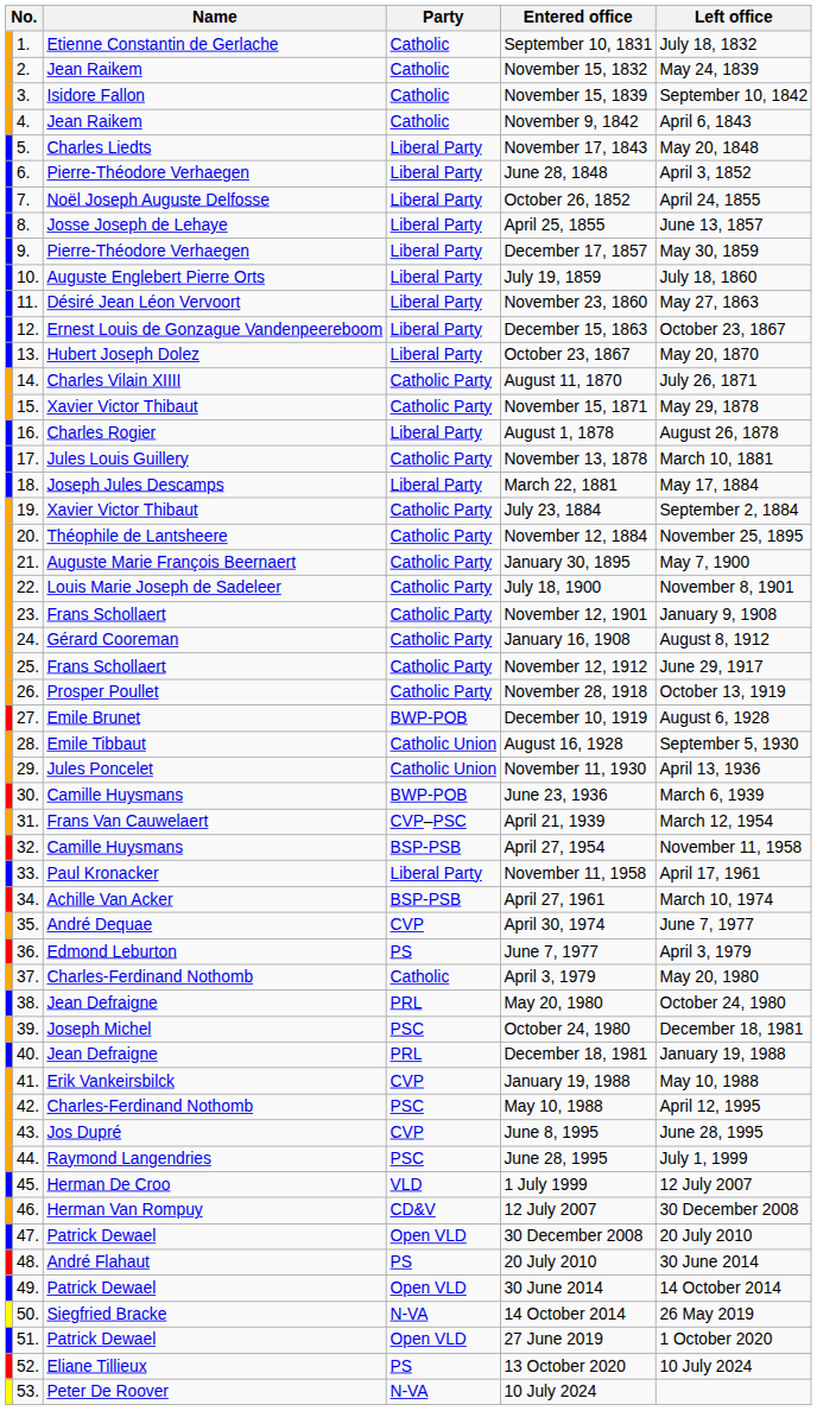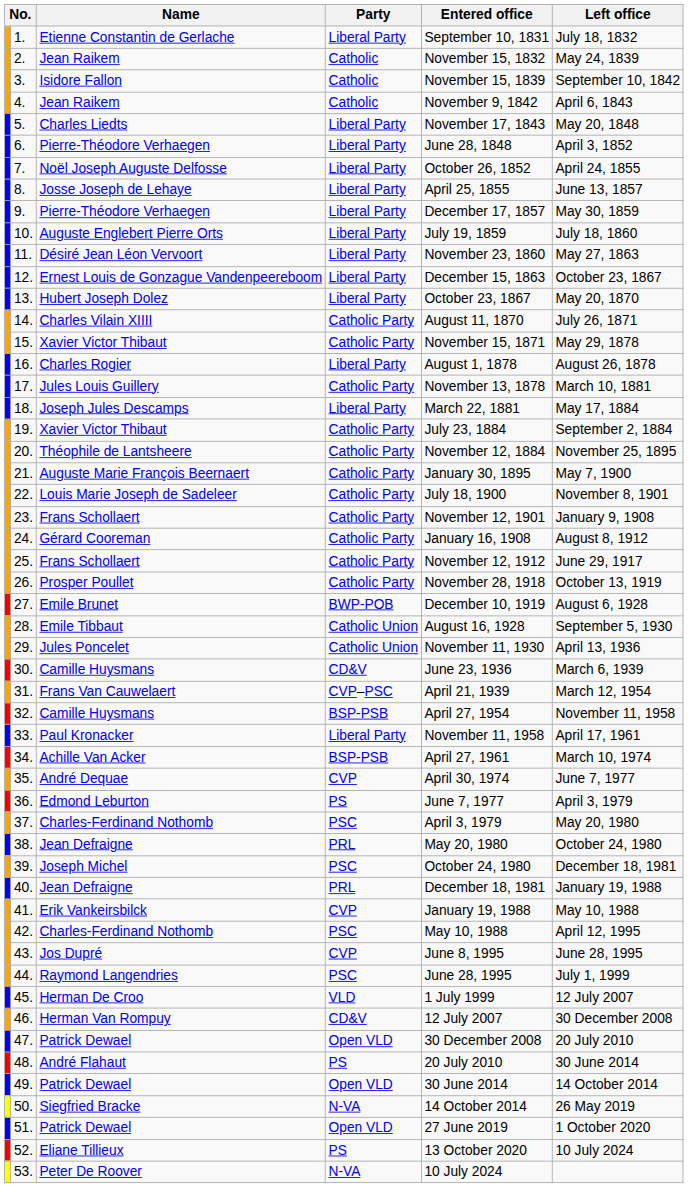1. | Party: Catholic -> Liberal Party
30. | Party: BWP-POB -> CD&V
37. | Party: Catholic -> PSC
